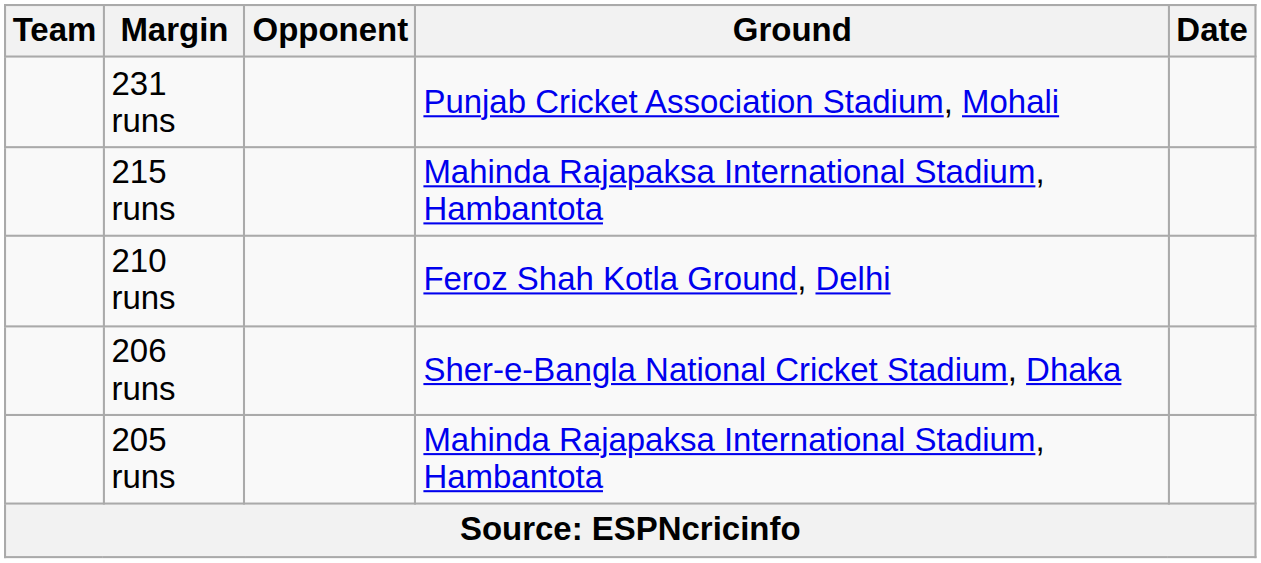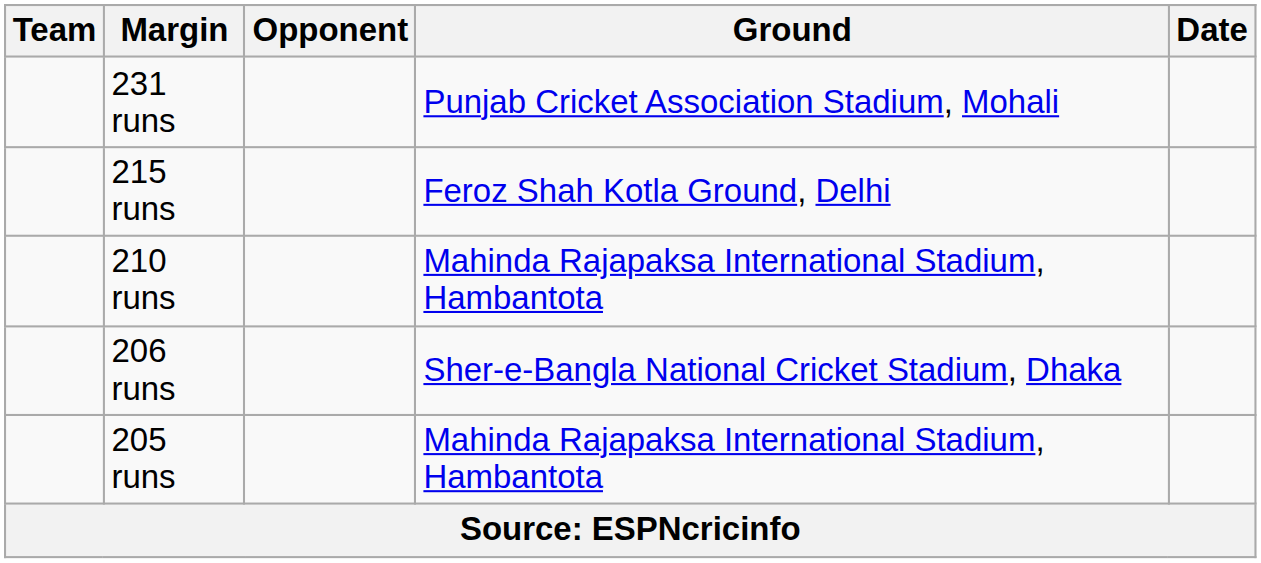215 runs | Ground: Mahinda Rajapaksa International Stadium, Hambantota -> Feroz Shah Kotla Ground, Delhi
210 runs | Ground: Feroz Shah Kotla Ground, Delhi -> Mahinda Rajapaksa International Stadium, Hambantota
